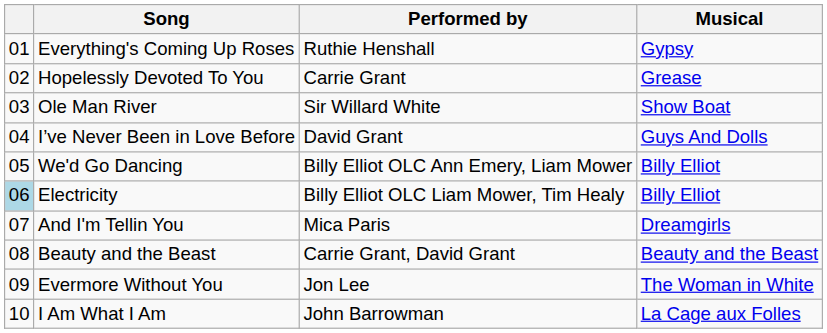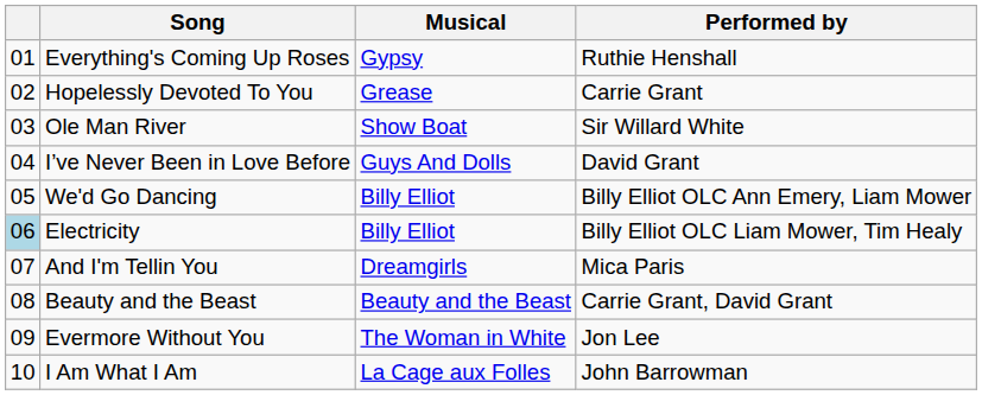columns swapped: Musical <-> Performed by
